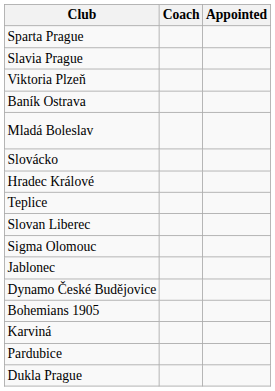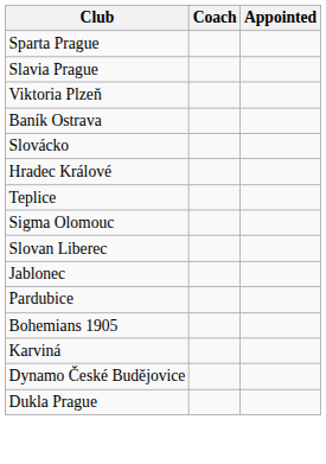- row: Mladá Boleslav
rows swapped: Slovan Liberec <-> Sigma Olomouc
rows swapped: Pardubice <-> Dynamo České Budějovice
